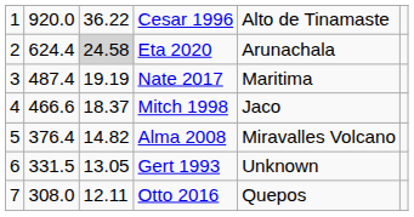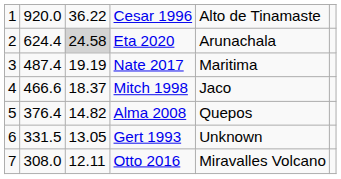Alma 2008 | column 5: Miravalles Volcano -> Quepos
Otto 2016 | column 5: Quepos -> Miravalles Volcano
